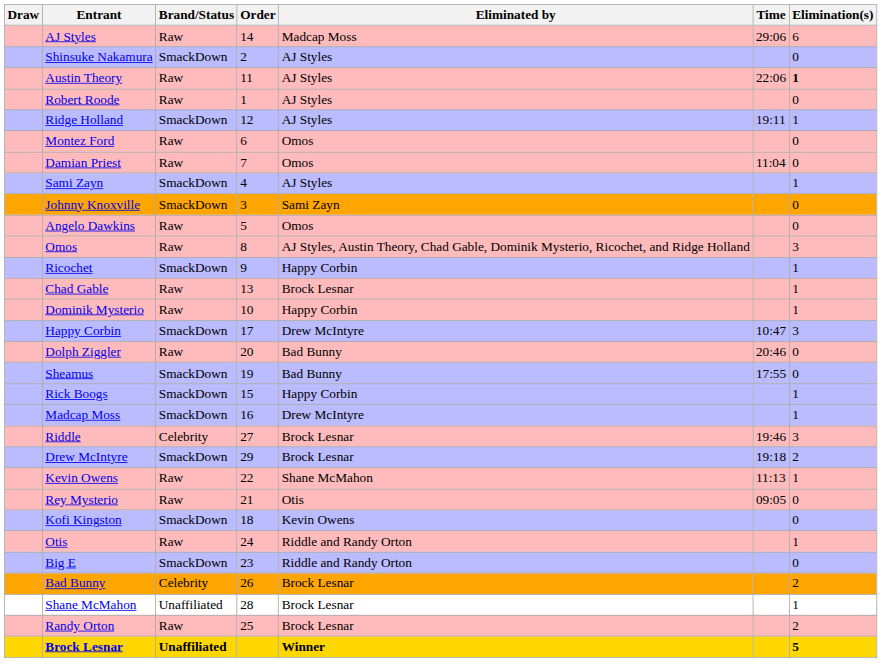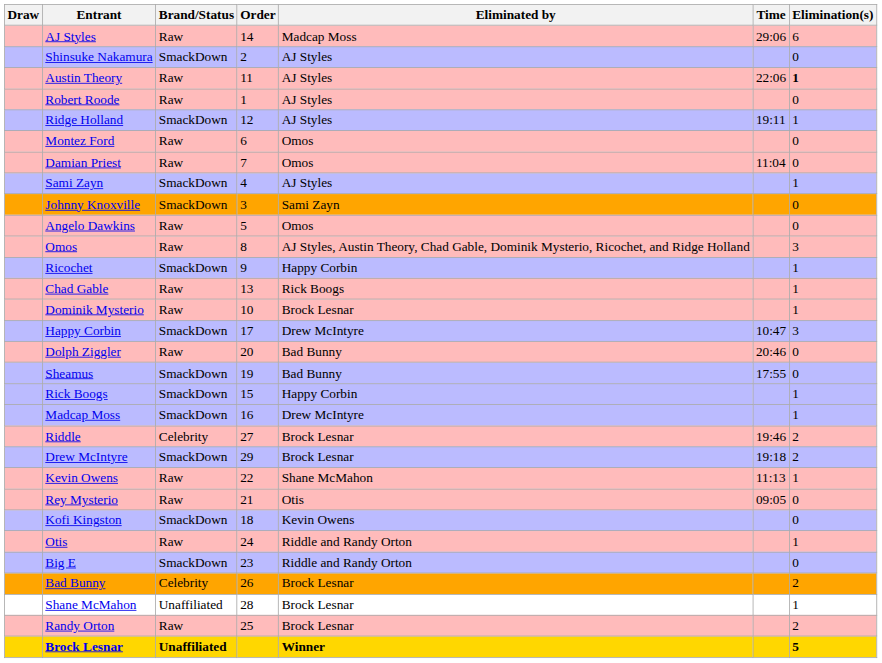Chad Gable | Eliminated by: Brock Lesnar -> Rick Boogs
Dominik Mysterio | Eliminated by: Happy Corbin -> Brock Lesnar
Riddle | Elimination(s): 3 -> 2
